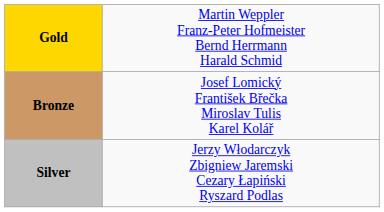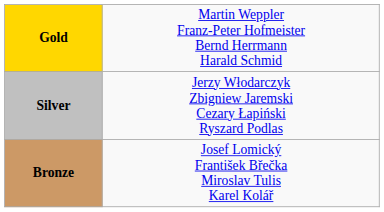rows swapped: Silver <-> Bronze
